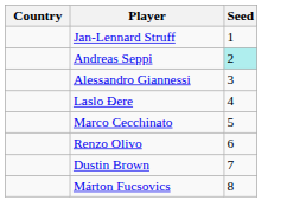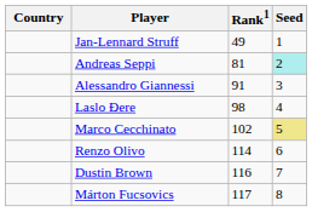+ column: Rank1 | 49 | 81 | 91 | 98 | 102 | 114 | 116 | 117
Marco Cecchinato | Seed: no background -> khaki background
